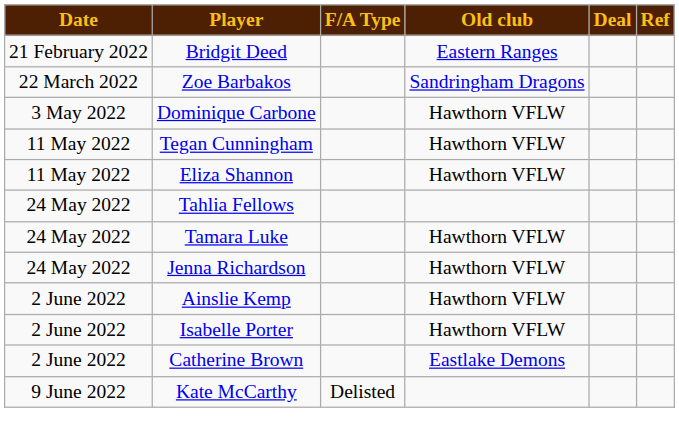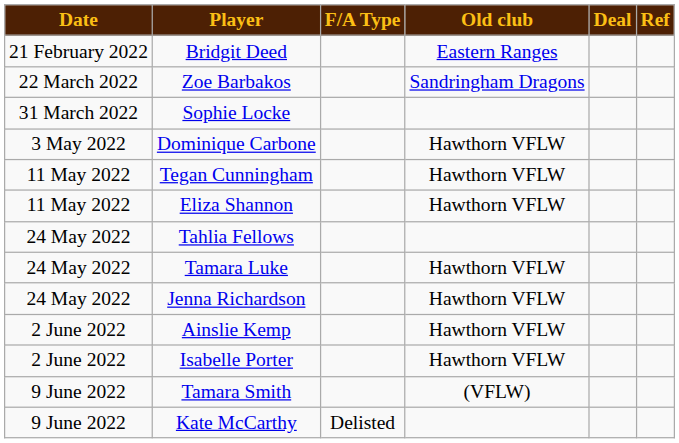+ row: 31 March 2022 | Sophie Locke
- row: 2 June 2022 | Catherine Brown | Eastlake Demons
+ row: 9 June 2022 | Tamara Smith | (VFLW)
